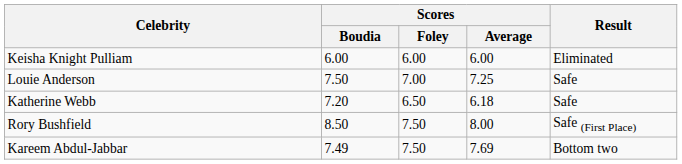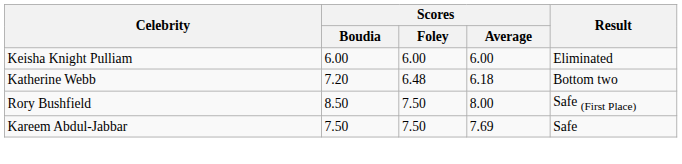- row: Louie Anderson | 7.50 | 7.00 | 7.25 | Safe
Katherine Webb | Scores / Foley: 6.50 -> 6.48
Katherine Webb | Result: Safe -> Bottom two
Kareem Abdul-Jabbar | Scores / Boudia: 7.49 -> 7.50
Kareem Abdul-Jabbar | Result: Bottom two -> Safe
